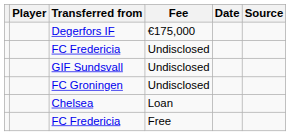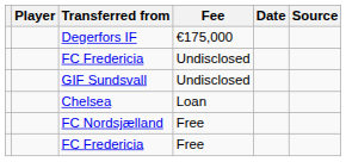- row: FC Groningen | Undisclosed
+ row: FC Nordsjælland | Free
